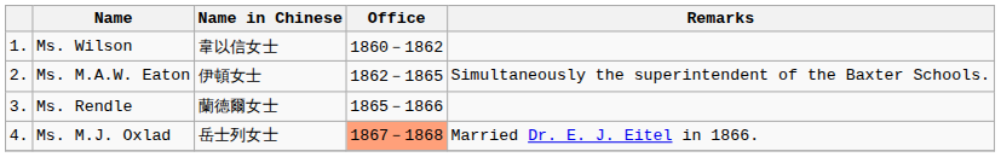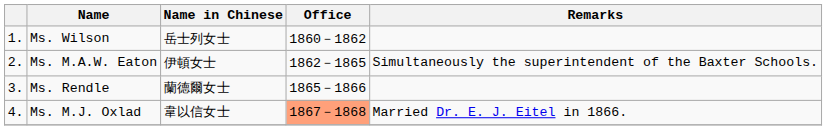Ms. Wilson | Name in Chinese: 韋以信女士 -> 岳士列女士
Ms. M.J. Oxlad | Name in Chinese: 岳士列女士 -> 韋以信女士
